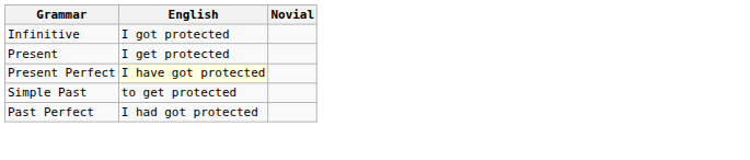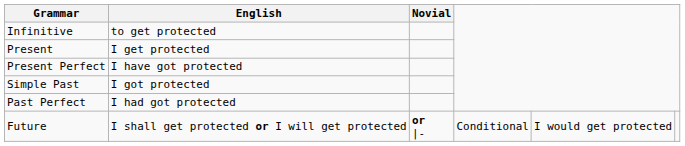Infinitive | English: I got protected -> to get protected
Present Perfect | English: lightyellow background -> no background
Simple Past | English: to get protected -> I got protected
+ row: Future | I shall get protected or I will get protected | or |- | Conditional | I would get protected
